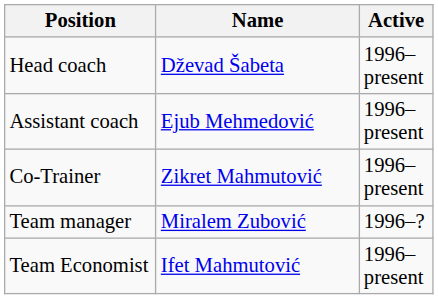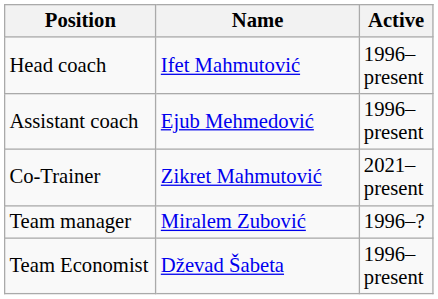Head coach | Name: Dževad Šabeta -> Ifet Mahmutović
Co-Trainer | Active: 1996–present -> 2021–present
Team Economist | Name: Ifet Mahmutović -> Dževad Šabeta
